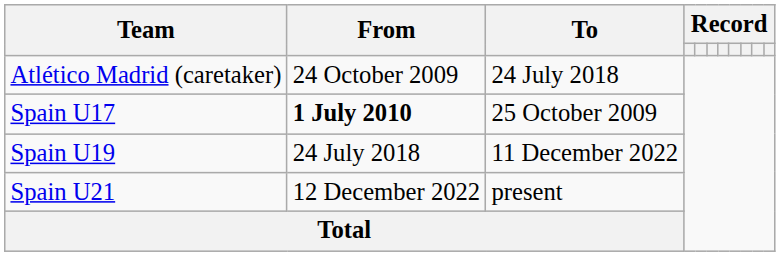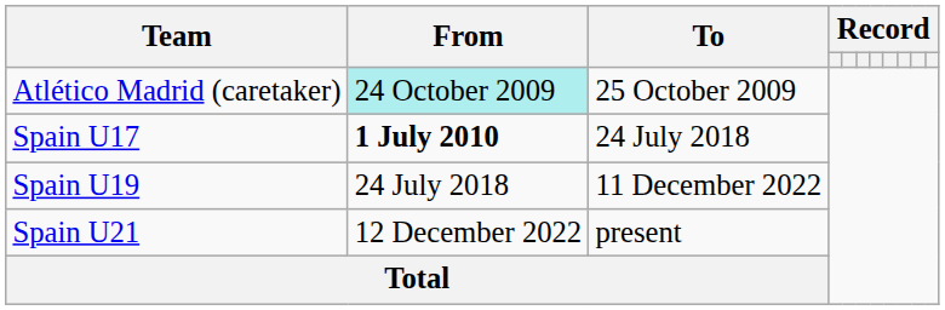Atlético Madrid (caretaker) | From: no background -> paleturquoise background
Atlético Madrid (caretaker) | To: 24 July 2018 -> 25 October 2009
Spain U17 | To: 25 October 2009 -> 24 July 2018
